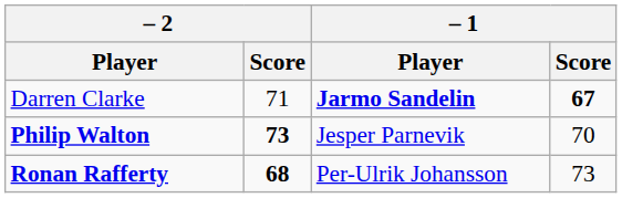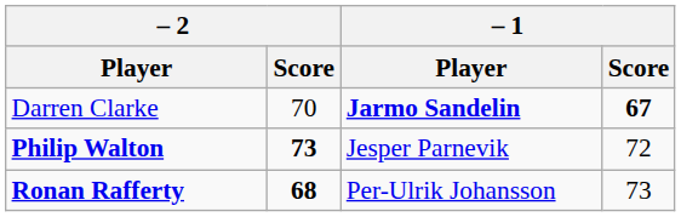Darren Clarke | – 2 / Score: 71 -> 70
Philip Walton | – 1 / Score: 70 -> 72
